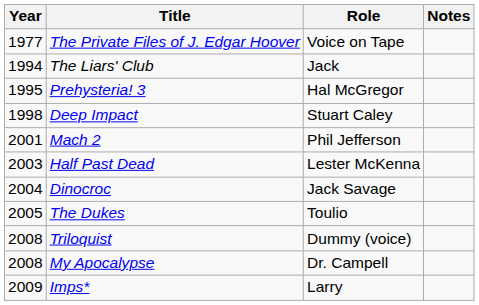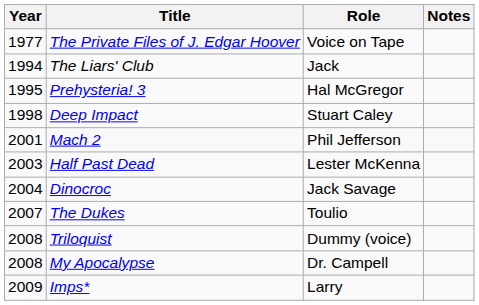The Dukes | Year: 2005 -> 2007
